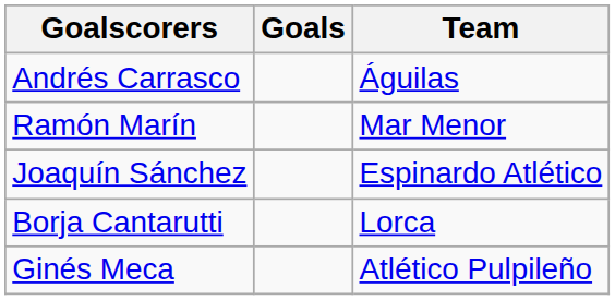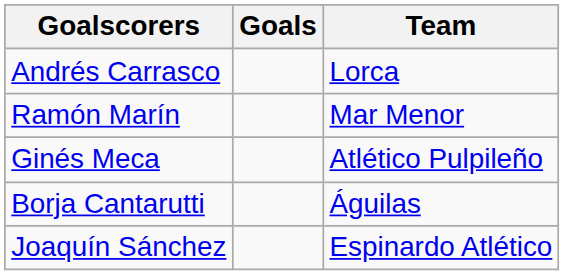Andrés Carrasco | Team: Águilas -> Lorca
rows swapped: Joaquín Sánchez <-> Ginés Meca
Borja Cantarutti | Team: Lorca -> Águilas
